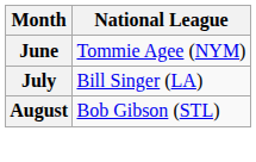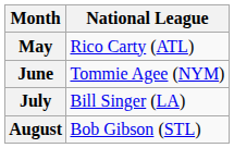+ row: May | Rico Carty (ATL)
